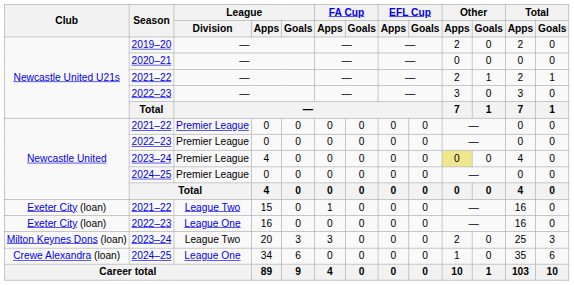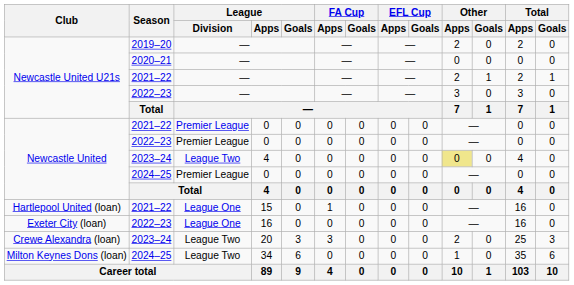2023–24 / 4 | League / Division: Premier League -> League Two
15 | Club: Exeter City (loan) -> Hartlepool United (loan)
15 | League / Division: League Two -> League One
20 | Club: Milton Keynes Dons (loan) -> Crewe Alexandra (loan)
34 | Club: Crewe Alexandra (loan) -> Milton Keynes Dons (loan)
34 | League / Division: League One -> League Two
